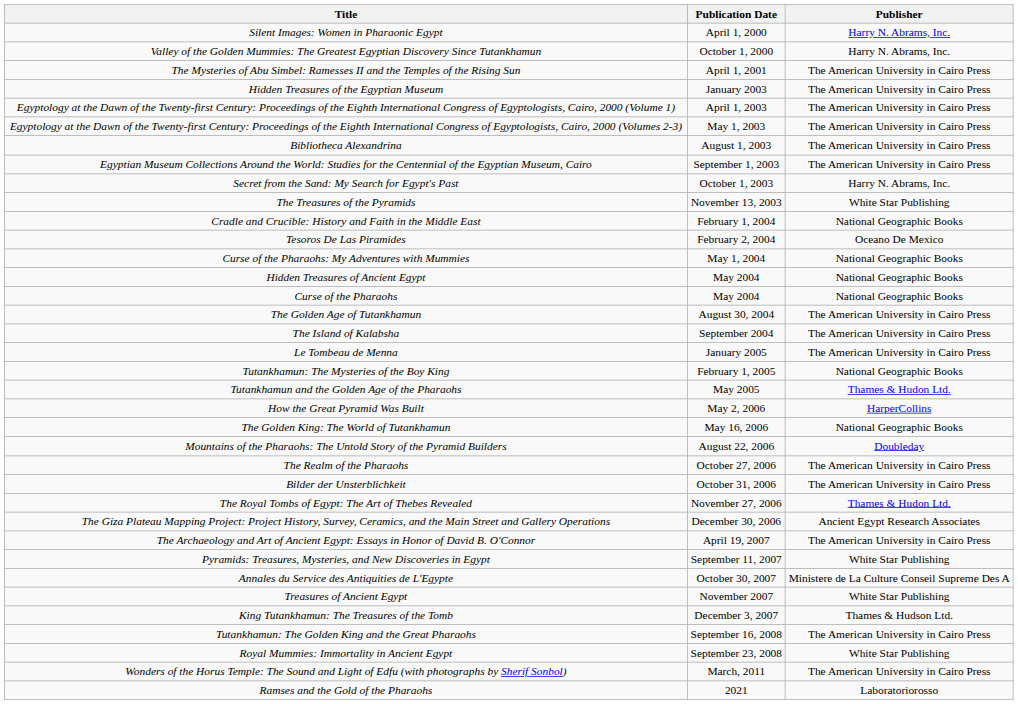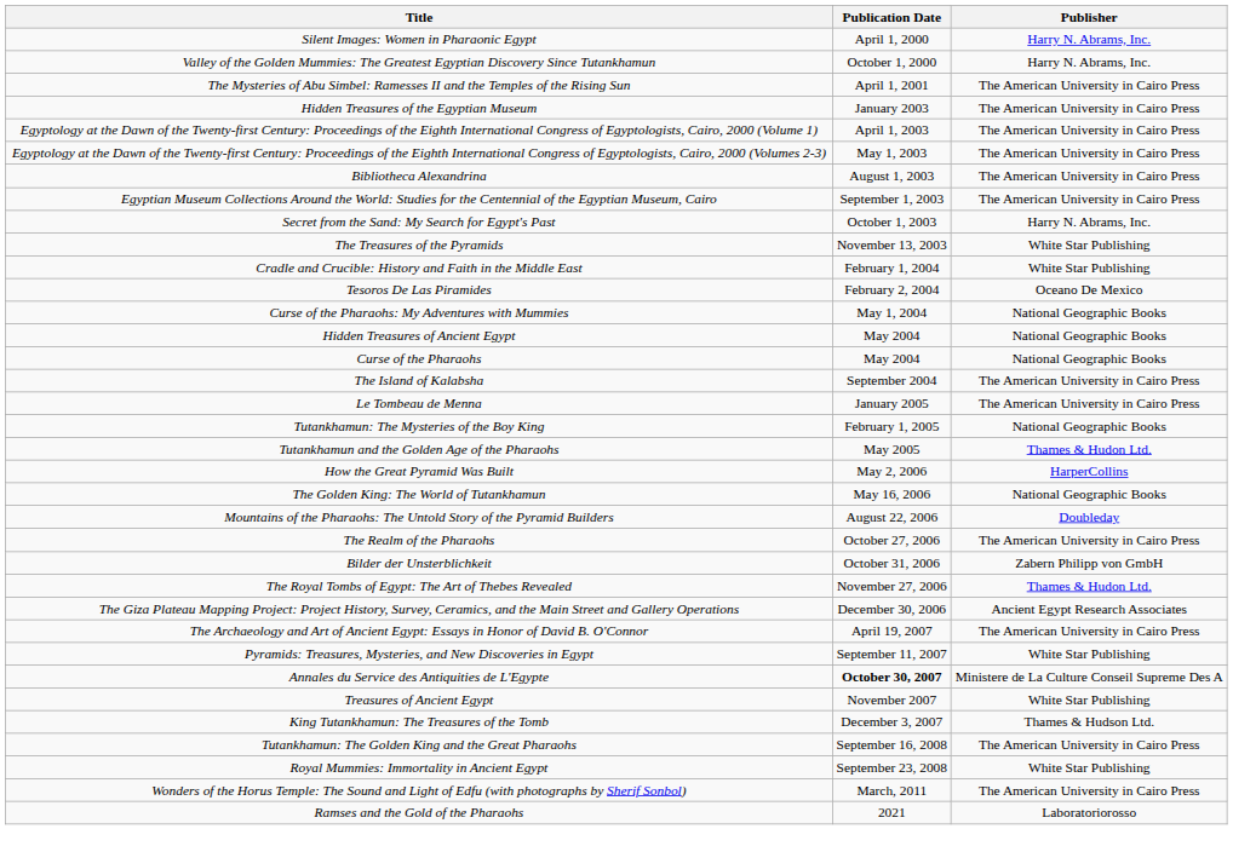Cradle and Crucible: History and Faith in the Middle East | Publisher: National Geographic Books -> White Star Publishing
- row: The Golden Age of Tutankhamun | August 30, 2004 | The American University in Cairo Press
Bilder der Unsterblichkeit | Publisher: The American University in Cairo Press -> Zabern Philipp von GmbH
Annales du Service des Antiquities de L'Egypte | Publication Date: normal -> bold
